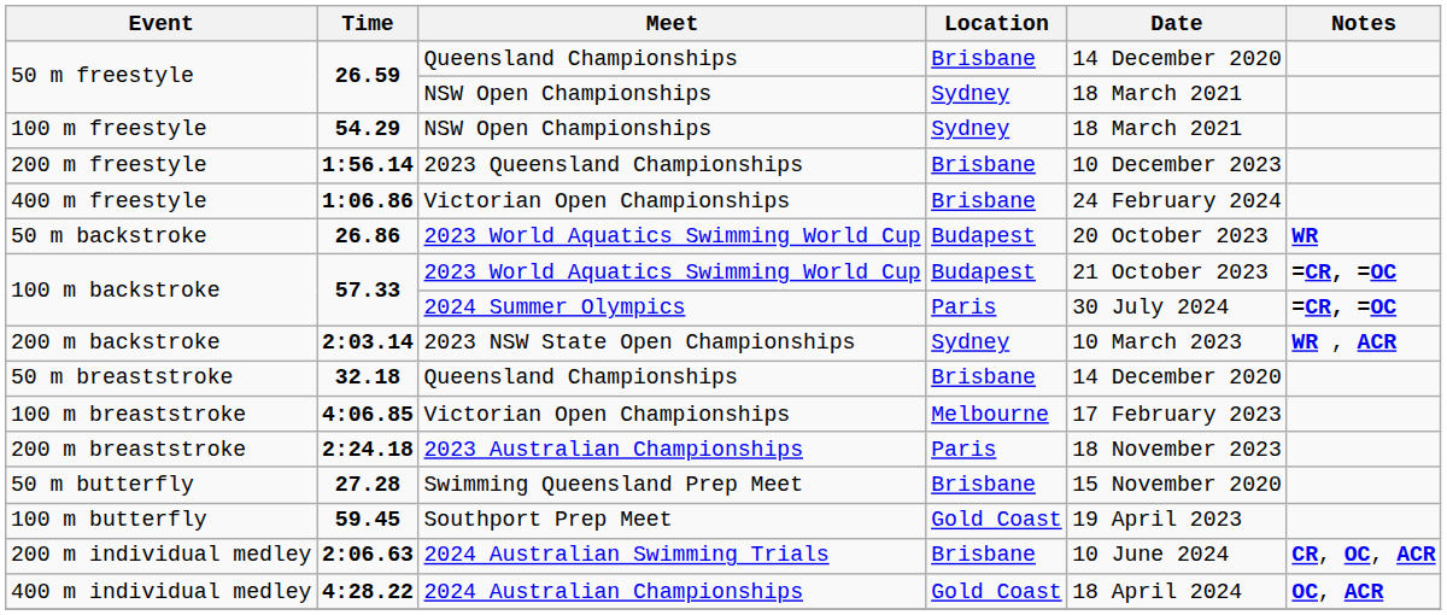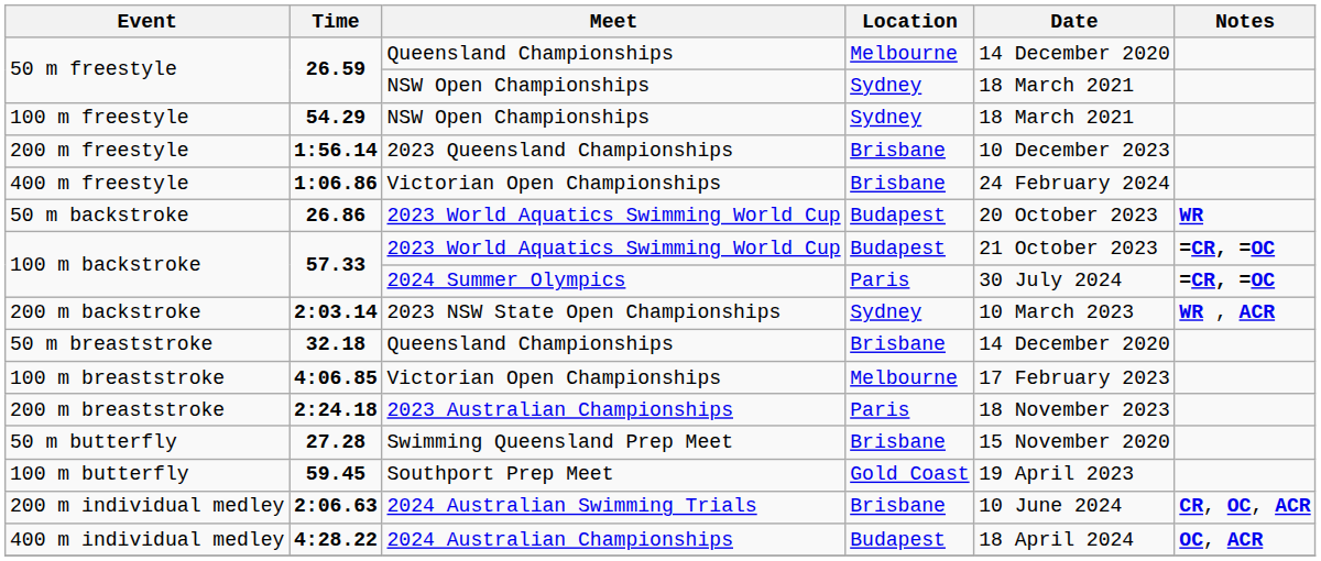50 m freestyle / Queensland Championships | Location: Brisbane -> Melbourne
400 m individual medley | Location: Gold Coast -> Budapest
